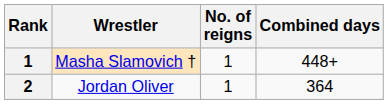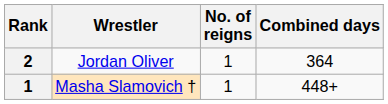rows swapped: Masha Slamovich † <-> Jordan Oliver
